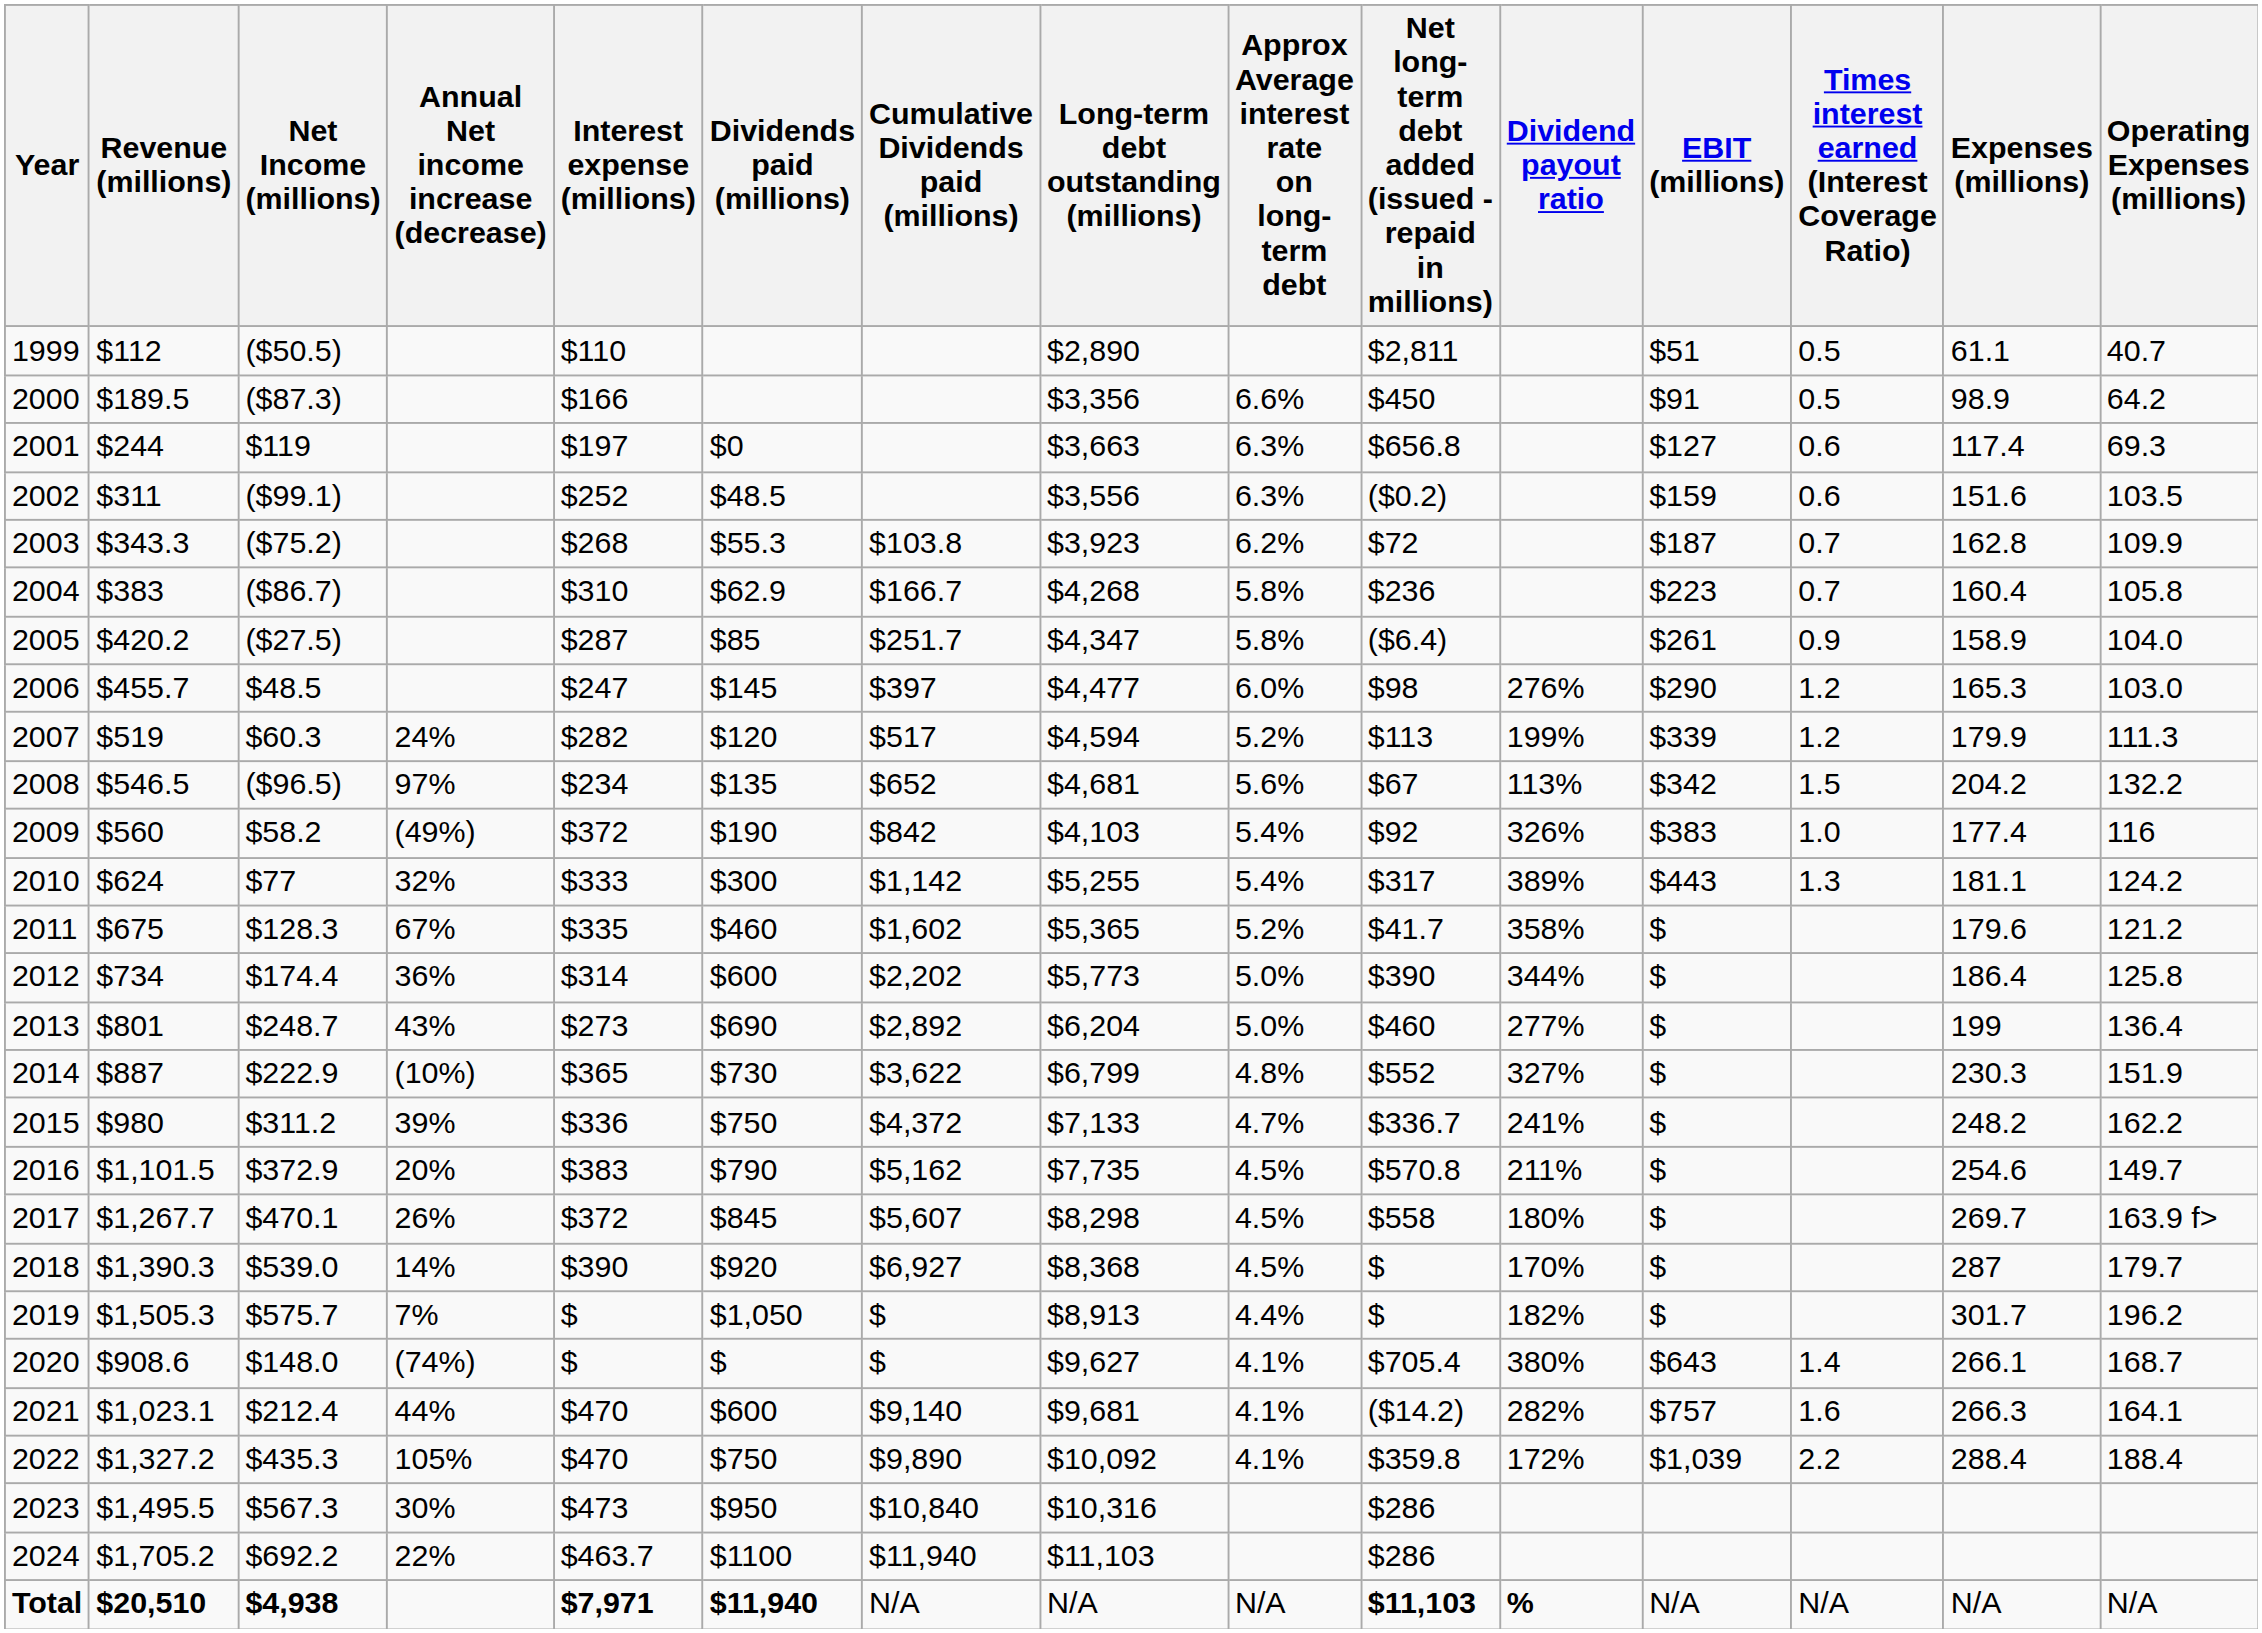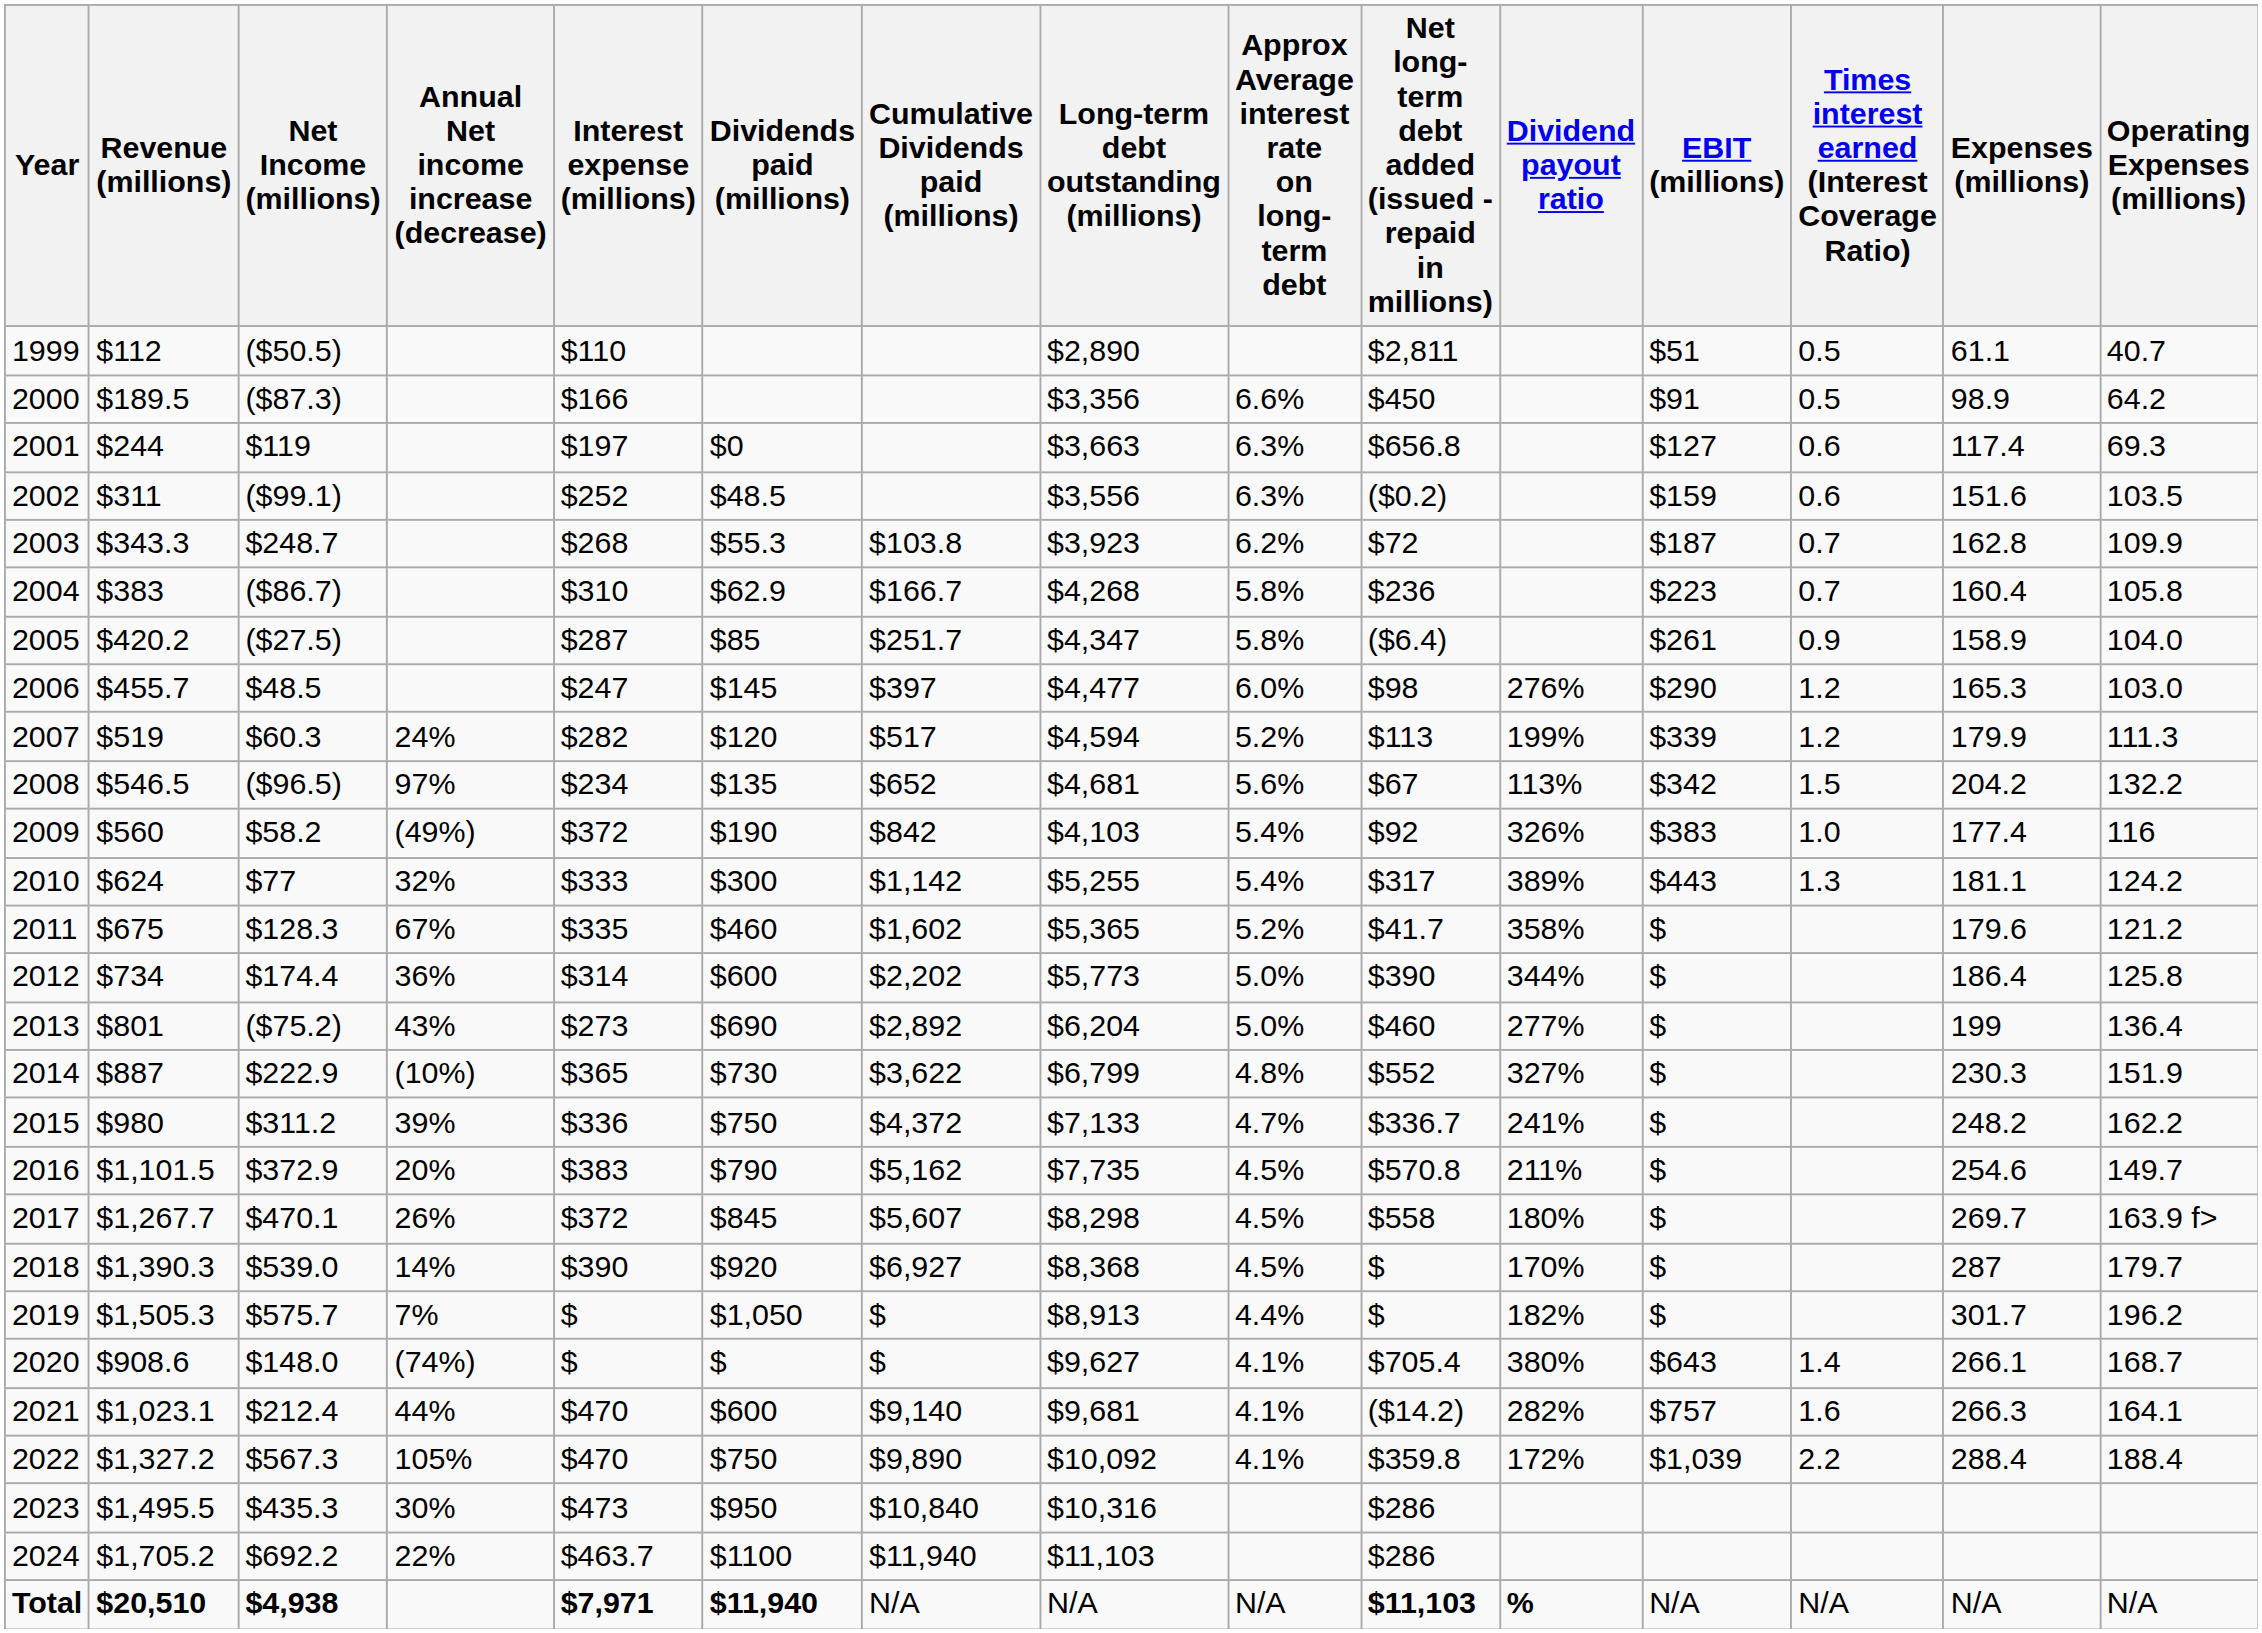2003 | Net Income (millions): ($75.2) -> $248.7
2013 | Net Income (millions): $248.7 -> ($75.2)
2022 | Net Income (millions): $435.3 -> $567.3
2023 | Net Income (millions): $567.3 -> $435.3
